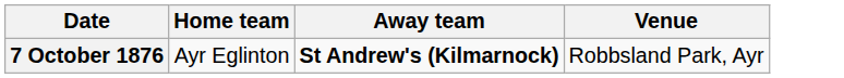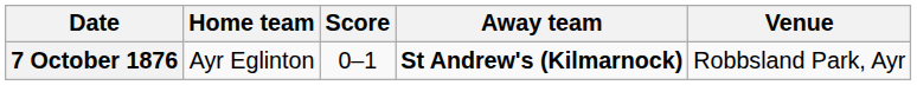+ column: Score | 0–1
